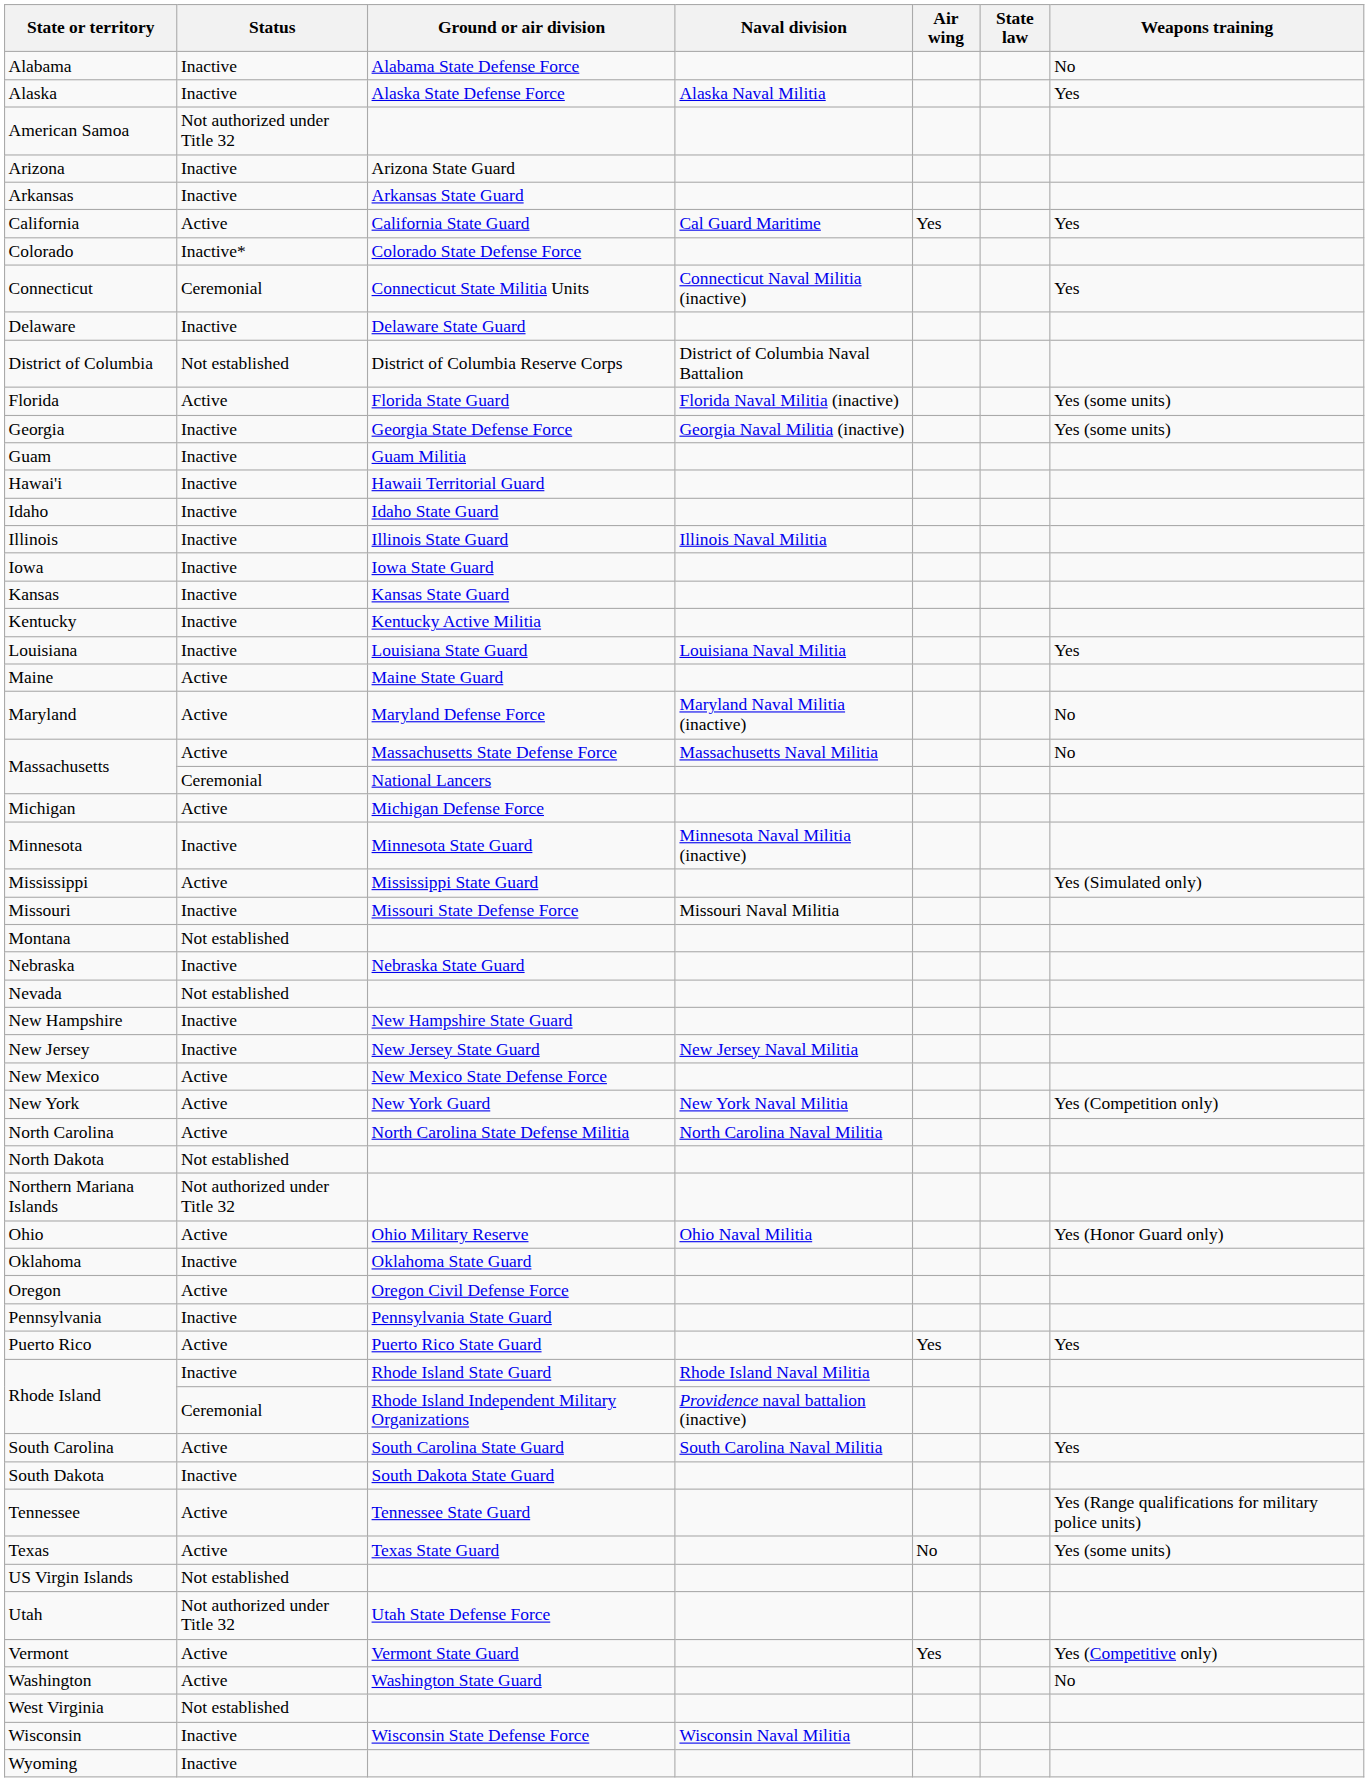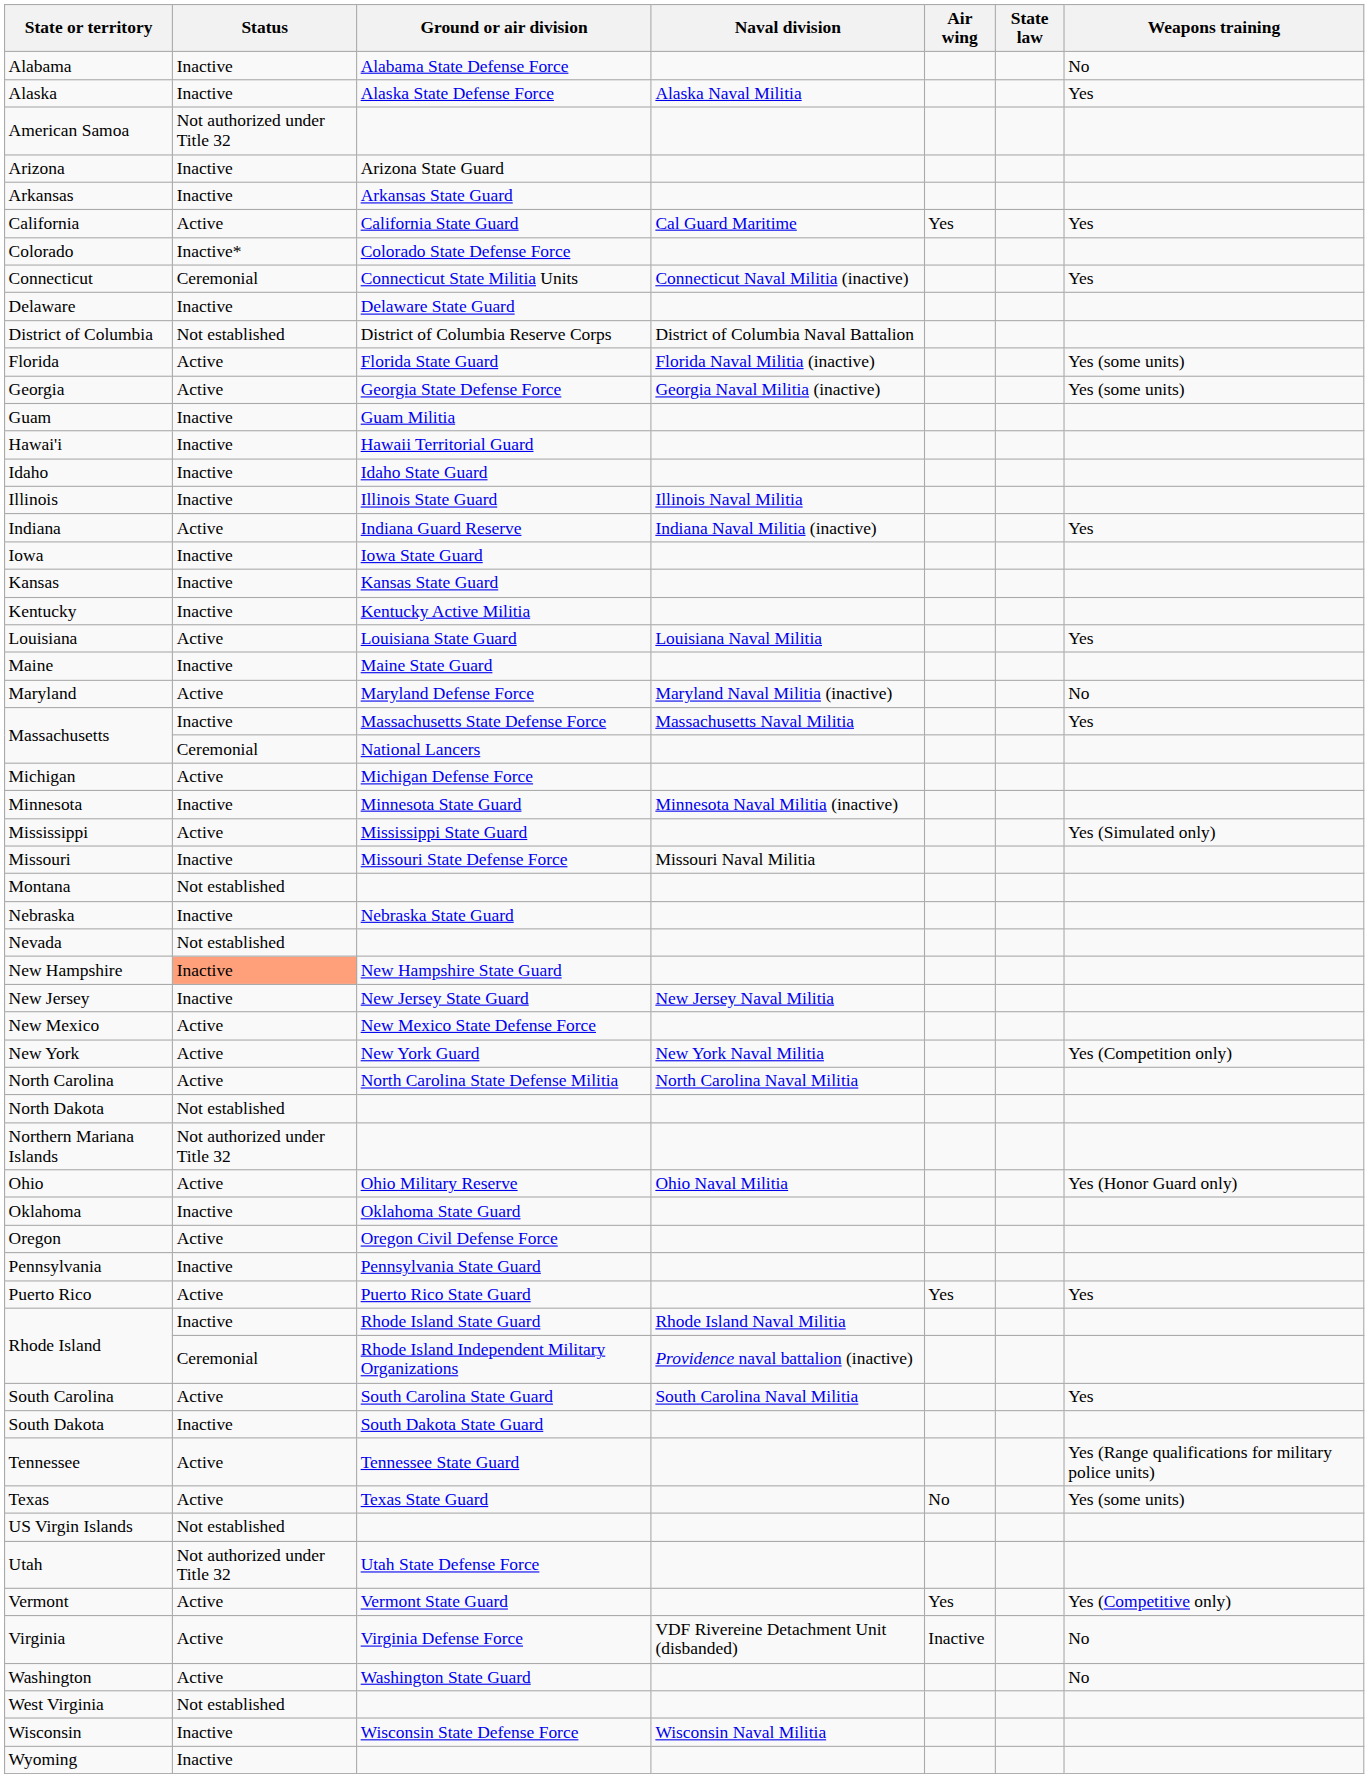Georgia | Status: Inactive -> Active
+ row: Indiana | Active | Indiana Guard Reserve | Indiana Naval Militia (inactive) | Yes
Louisiana | Status: Inactive -> Active
Maine | Status: Active -> Inactive
Massachusetts / Massachusetts State Defense Force | Status: Active -> Inactive
Massachusetts / Massachusetts State Defense Force | Weapons training: No -> Yes
New Hampshire | Status: no background -> lightsalmon background
+ row: Virginia | Active | Virginia Defense Force | VDF Rivereine Detachment Unit (disbanded) | Inactive | No
